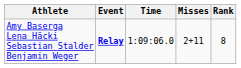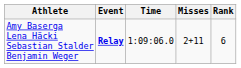Amy Baserga Lena Häcki Sebastian Stalder Benjamin Weger | Rank: 8 -> 6
